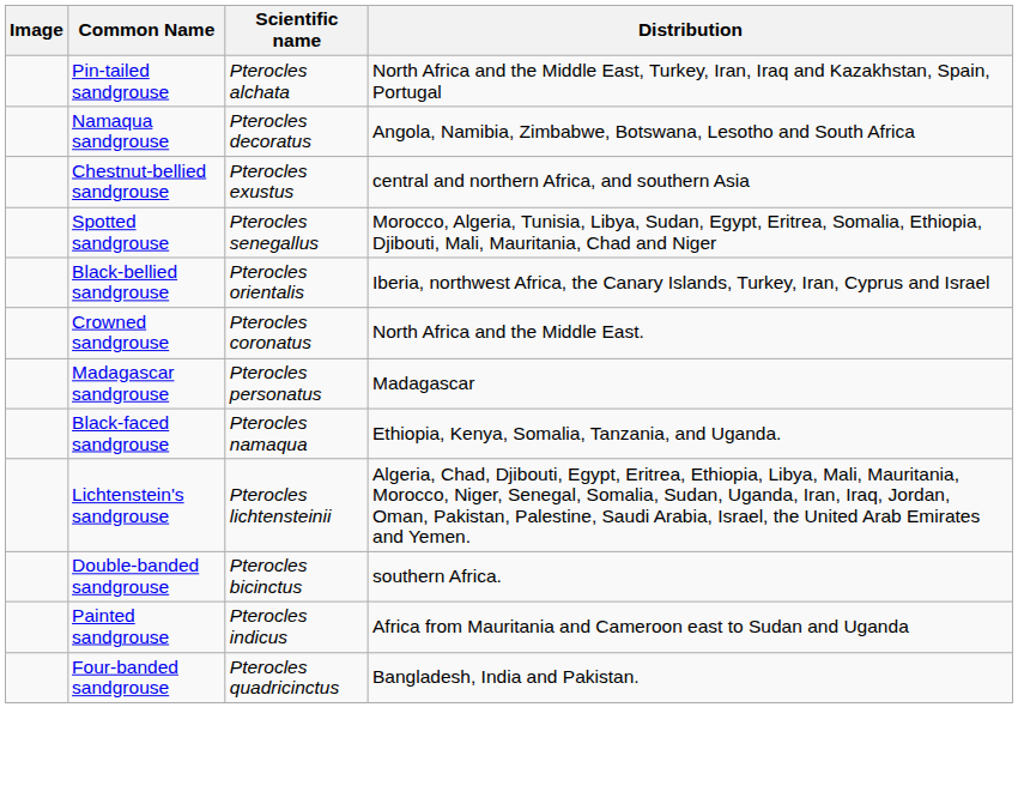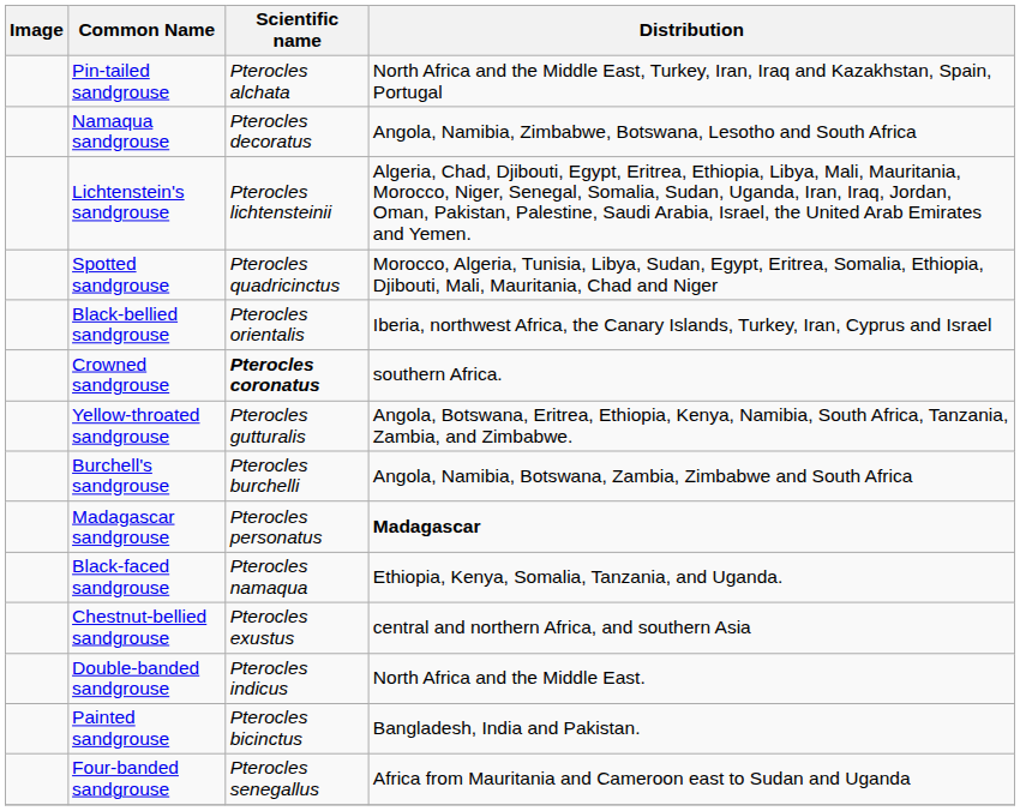rows swapped: Chestnut-bellied sandgrouse <-> Lichtenstein's sandgrouse
Spotted sandgrouse | Scientific name: Pterocles senegallus -> Pterocles quadricinctus
Crowned sandgrouse | Scientific name: normal -> bold
Crowned sandgrouse | Distribution: North Africa and the Middle East. -> southern Africa.
+ row: Yellow-throated sandgrouse | Pterocles gutturalis | Angola, Botswana, Eritrea, Ethiopia, Kenya, Namibia, South Africa, Tanzania, Zambia, and Zimbabwe.
+ row: Burchell's sandgrouse | Pterocles burchelli | Angola, Namibia, Botswana, Zambia, Zimbabwe and South Africa
Madagascar sandgrouse | Distribution: normal -> bold
Double-banded sandgrouse | Scientific name: Pterocles bicinctus -> Pterocles indicus
Double-banded sandgrouse | Distribution: southern Africa. -> North Africa and the Middle East.
Painted sandgrouse | Scientific name: Pterocles indicus -> Pterocles bicinctus
Painted sandgrouse | Distribution: Africa from Mauritania and Cameroon east to Sudan and Uganda -> Bangladesh, India and Pakistan.
Four-banded sandgrouse | Scientific name: Pterocles quadricinctus -> Pterocles senegallus
Four-banded sandgrouse | Distribution: Bangladesh, India and Pakistan. -> Africa from Mauritania and Cameroon east to Sudan and Uganda
